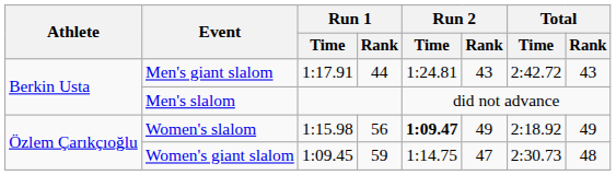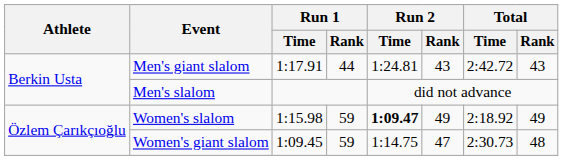Women's slalom | Run 1 / Rank: 56 -> 59
